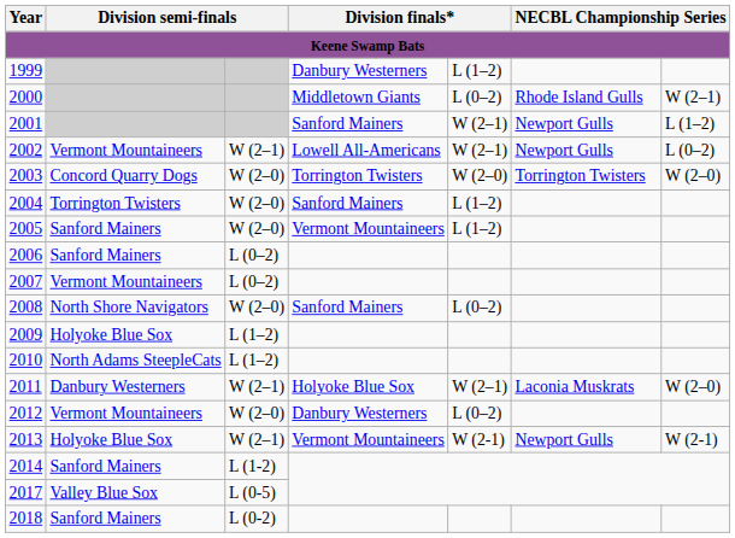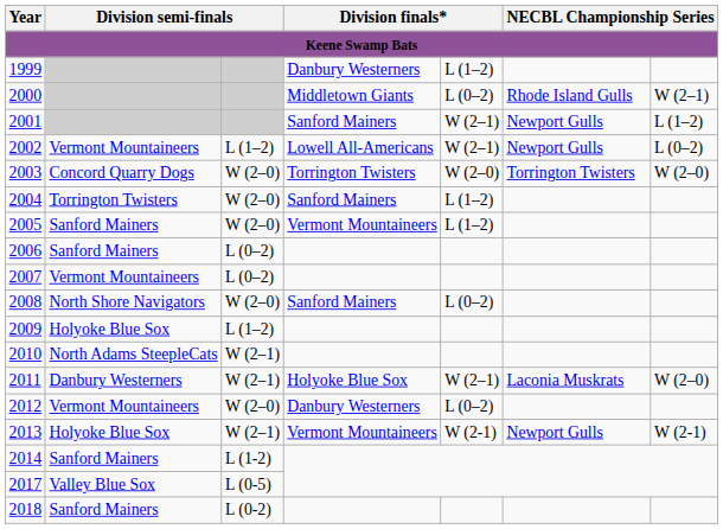2002 | column 3: W (2–1) -> L (1–2)
2010 | column 3: L (1–2) -> W (2–1)
